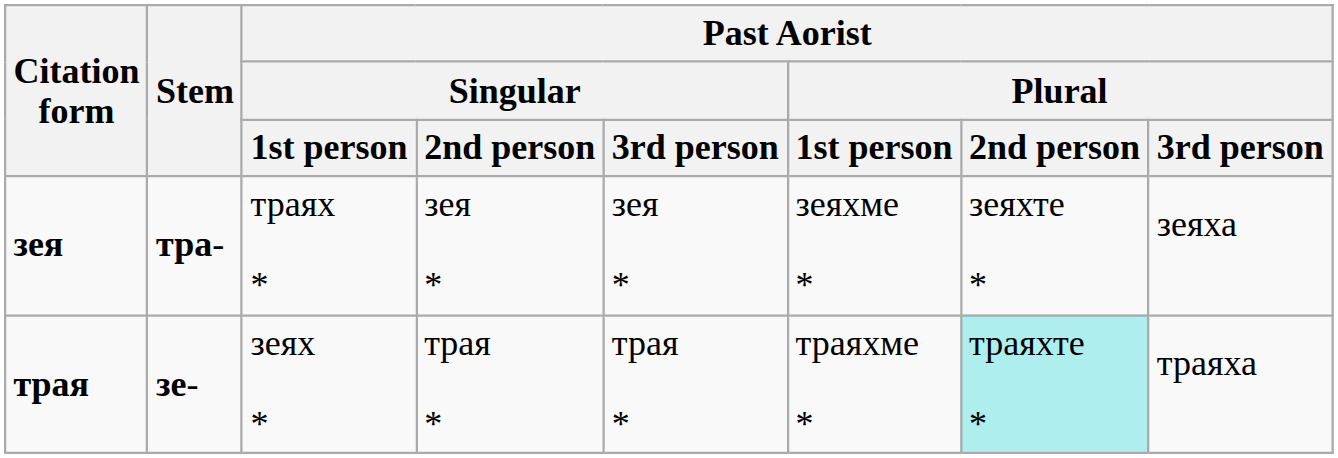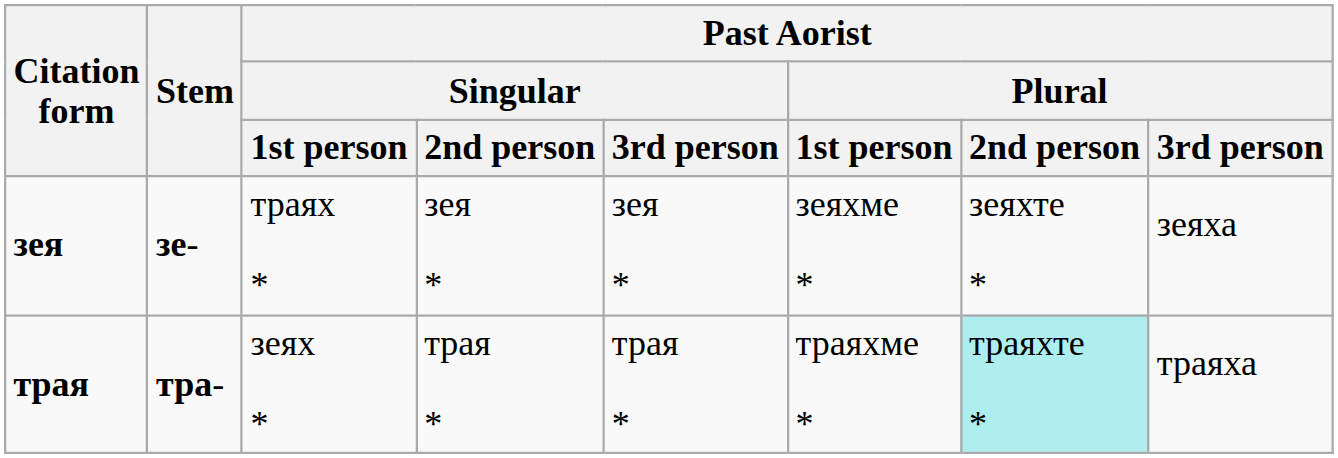зея | Stem: тра- -> зе-
трая | Stem: зе- -> тра-
